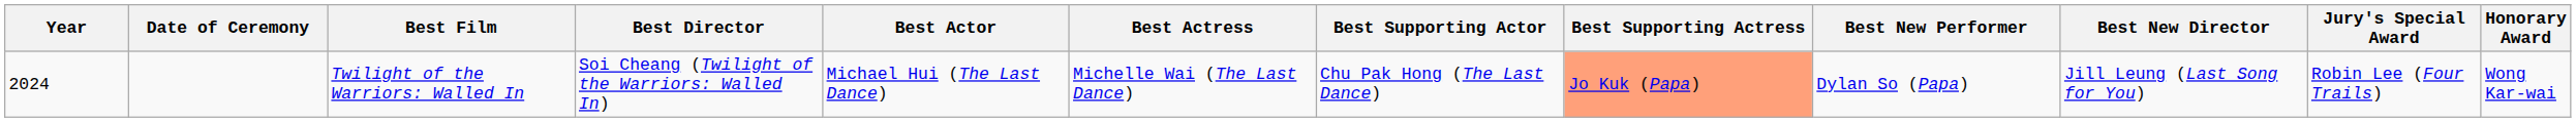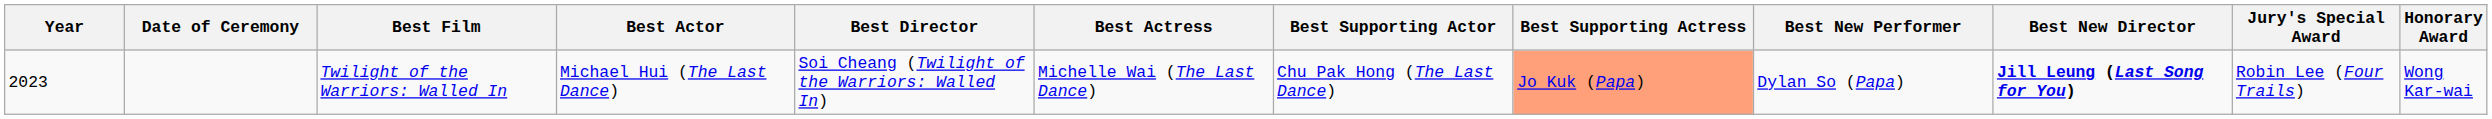columns swapped: Best Director <-> Best Actor
Twilight of the Warriors: Walled In | Year: 2024 -> 2023
Twilight of the Warriors: Walled In | Best New Director: normal -> bold
